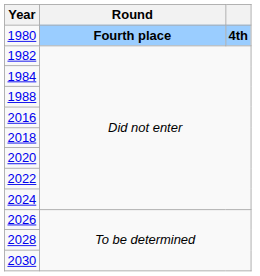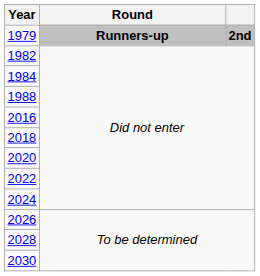+ row: 1979 | Runners-up | 2nd
- row: 1980 | Fourth place | 4th
